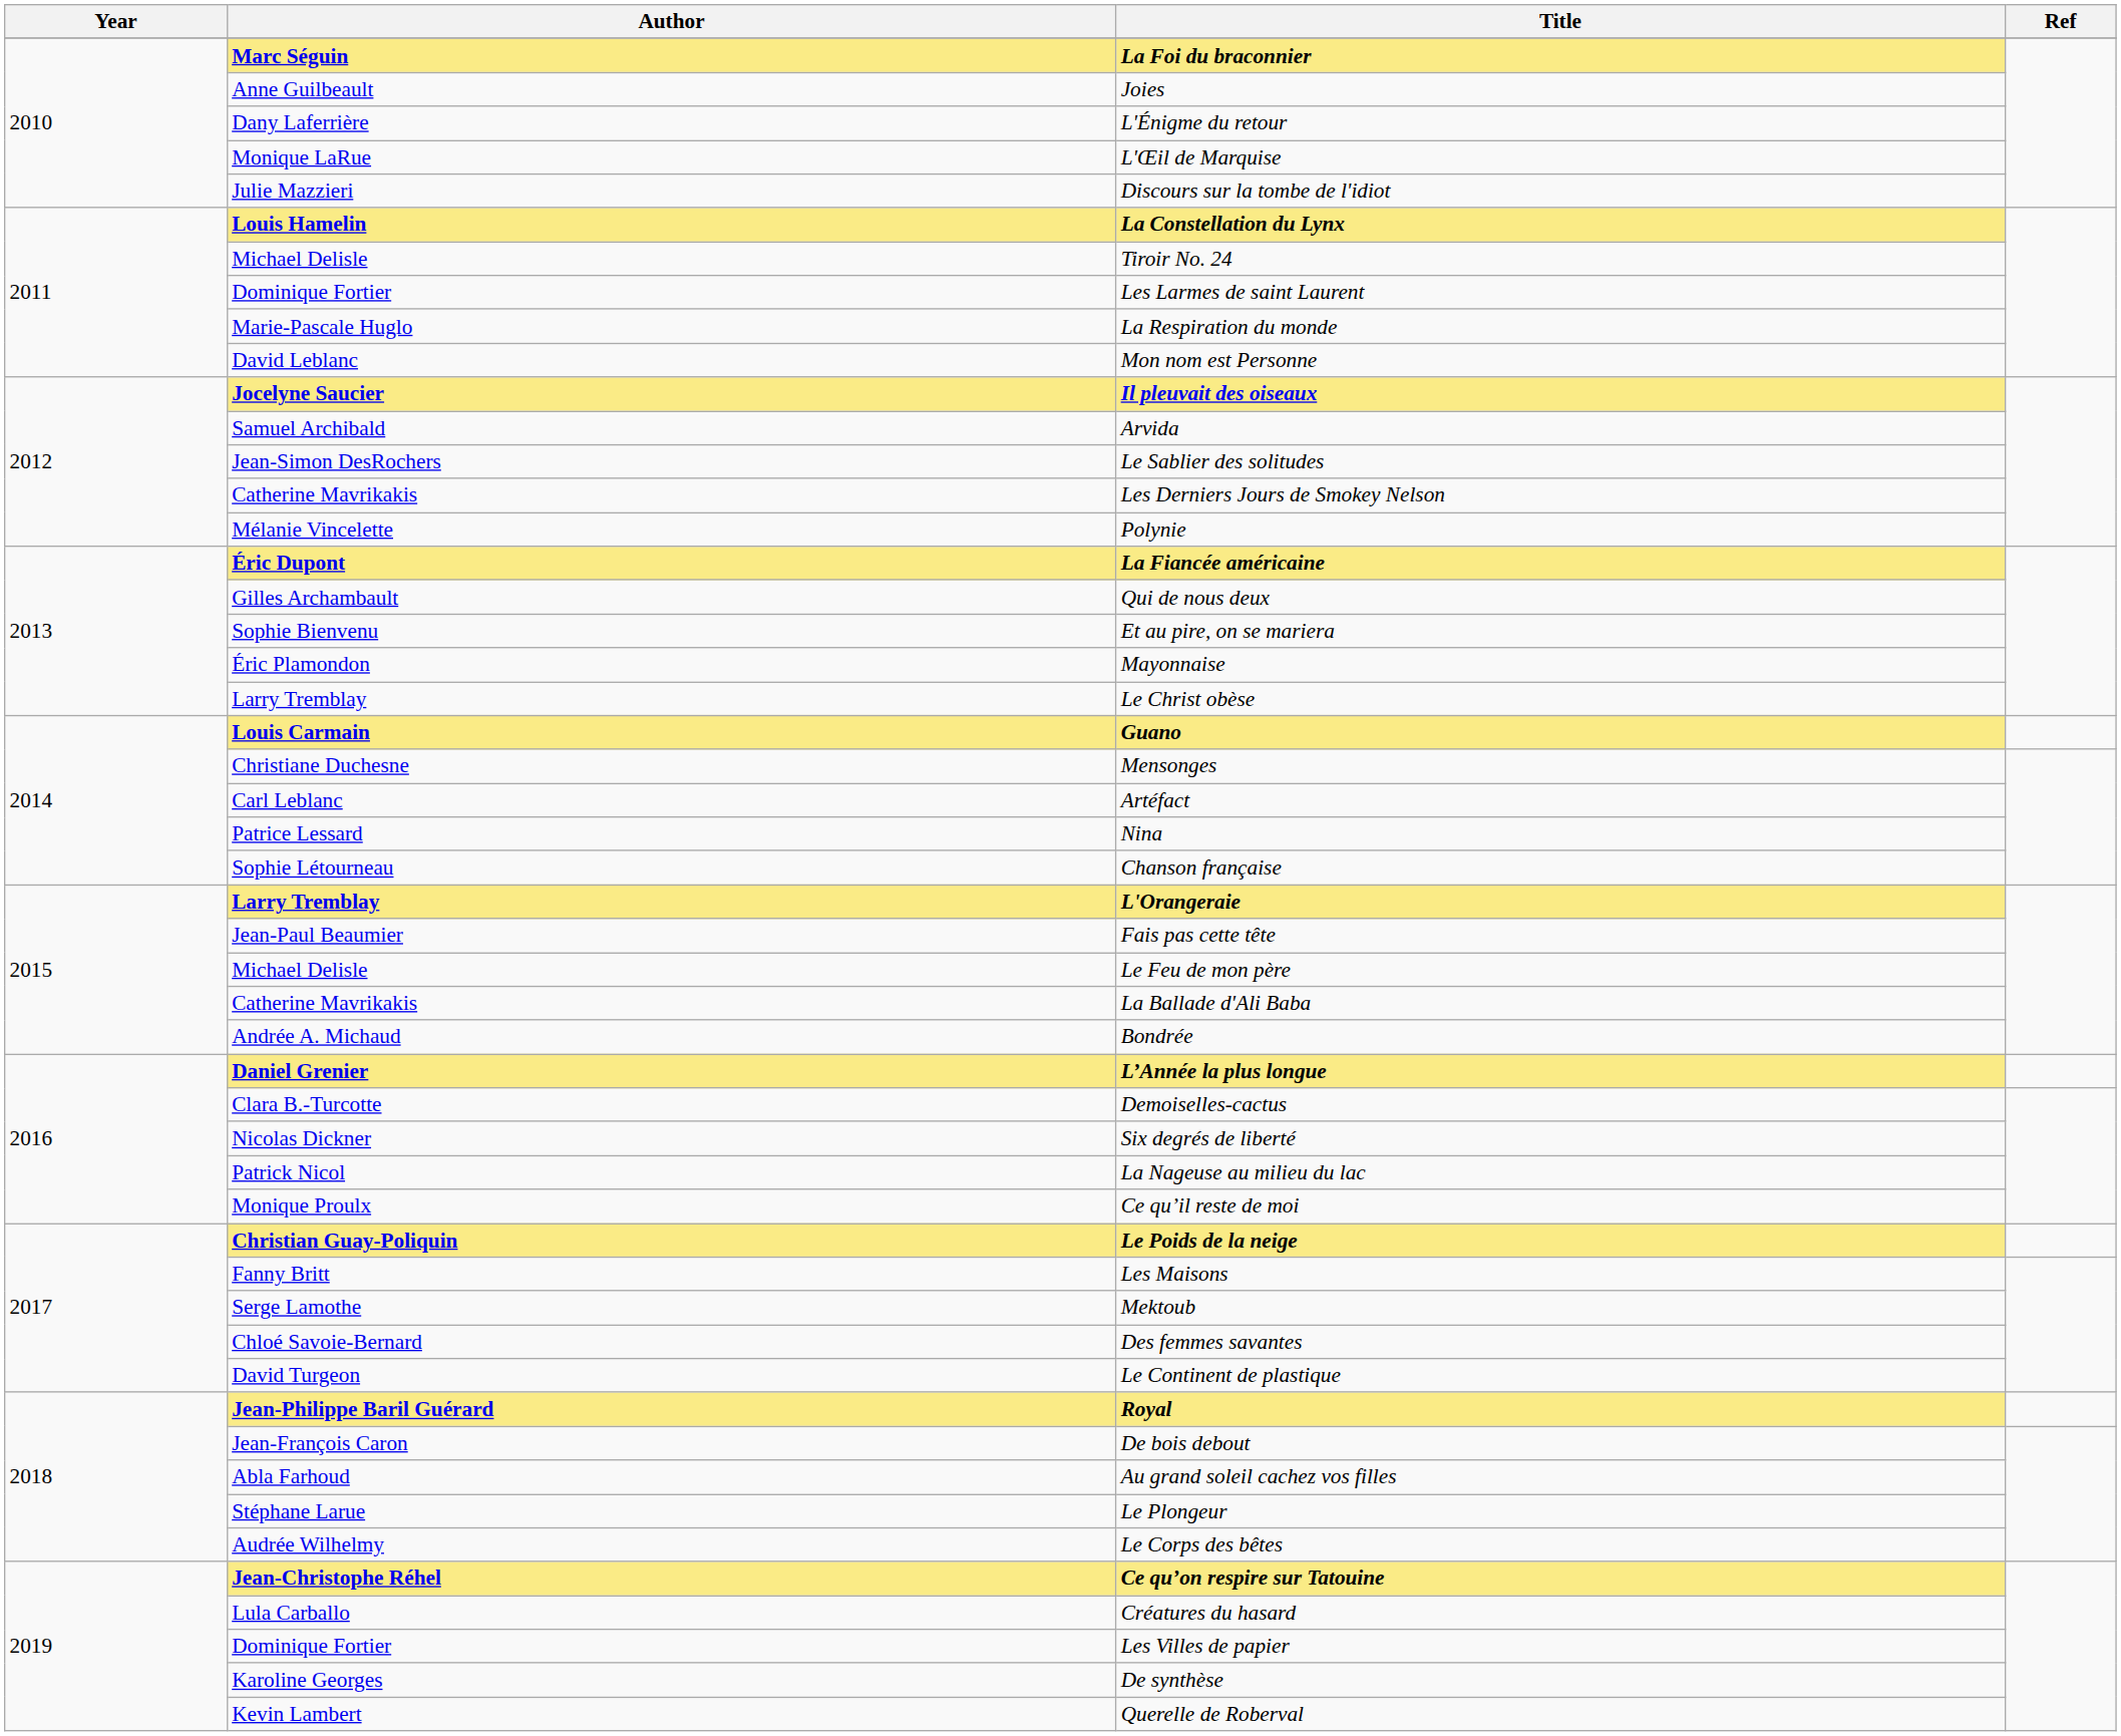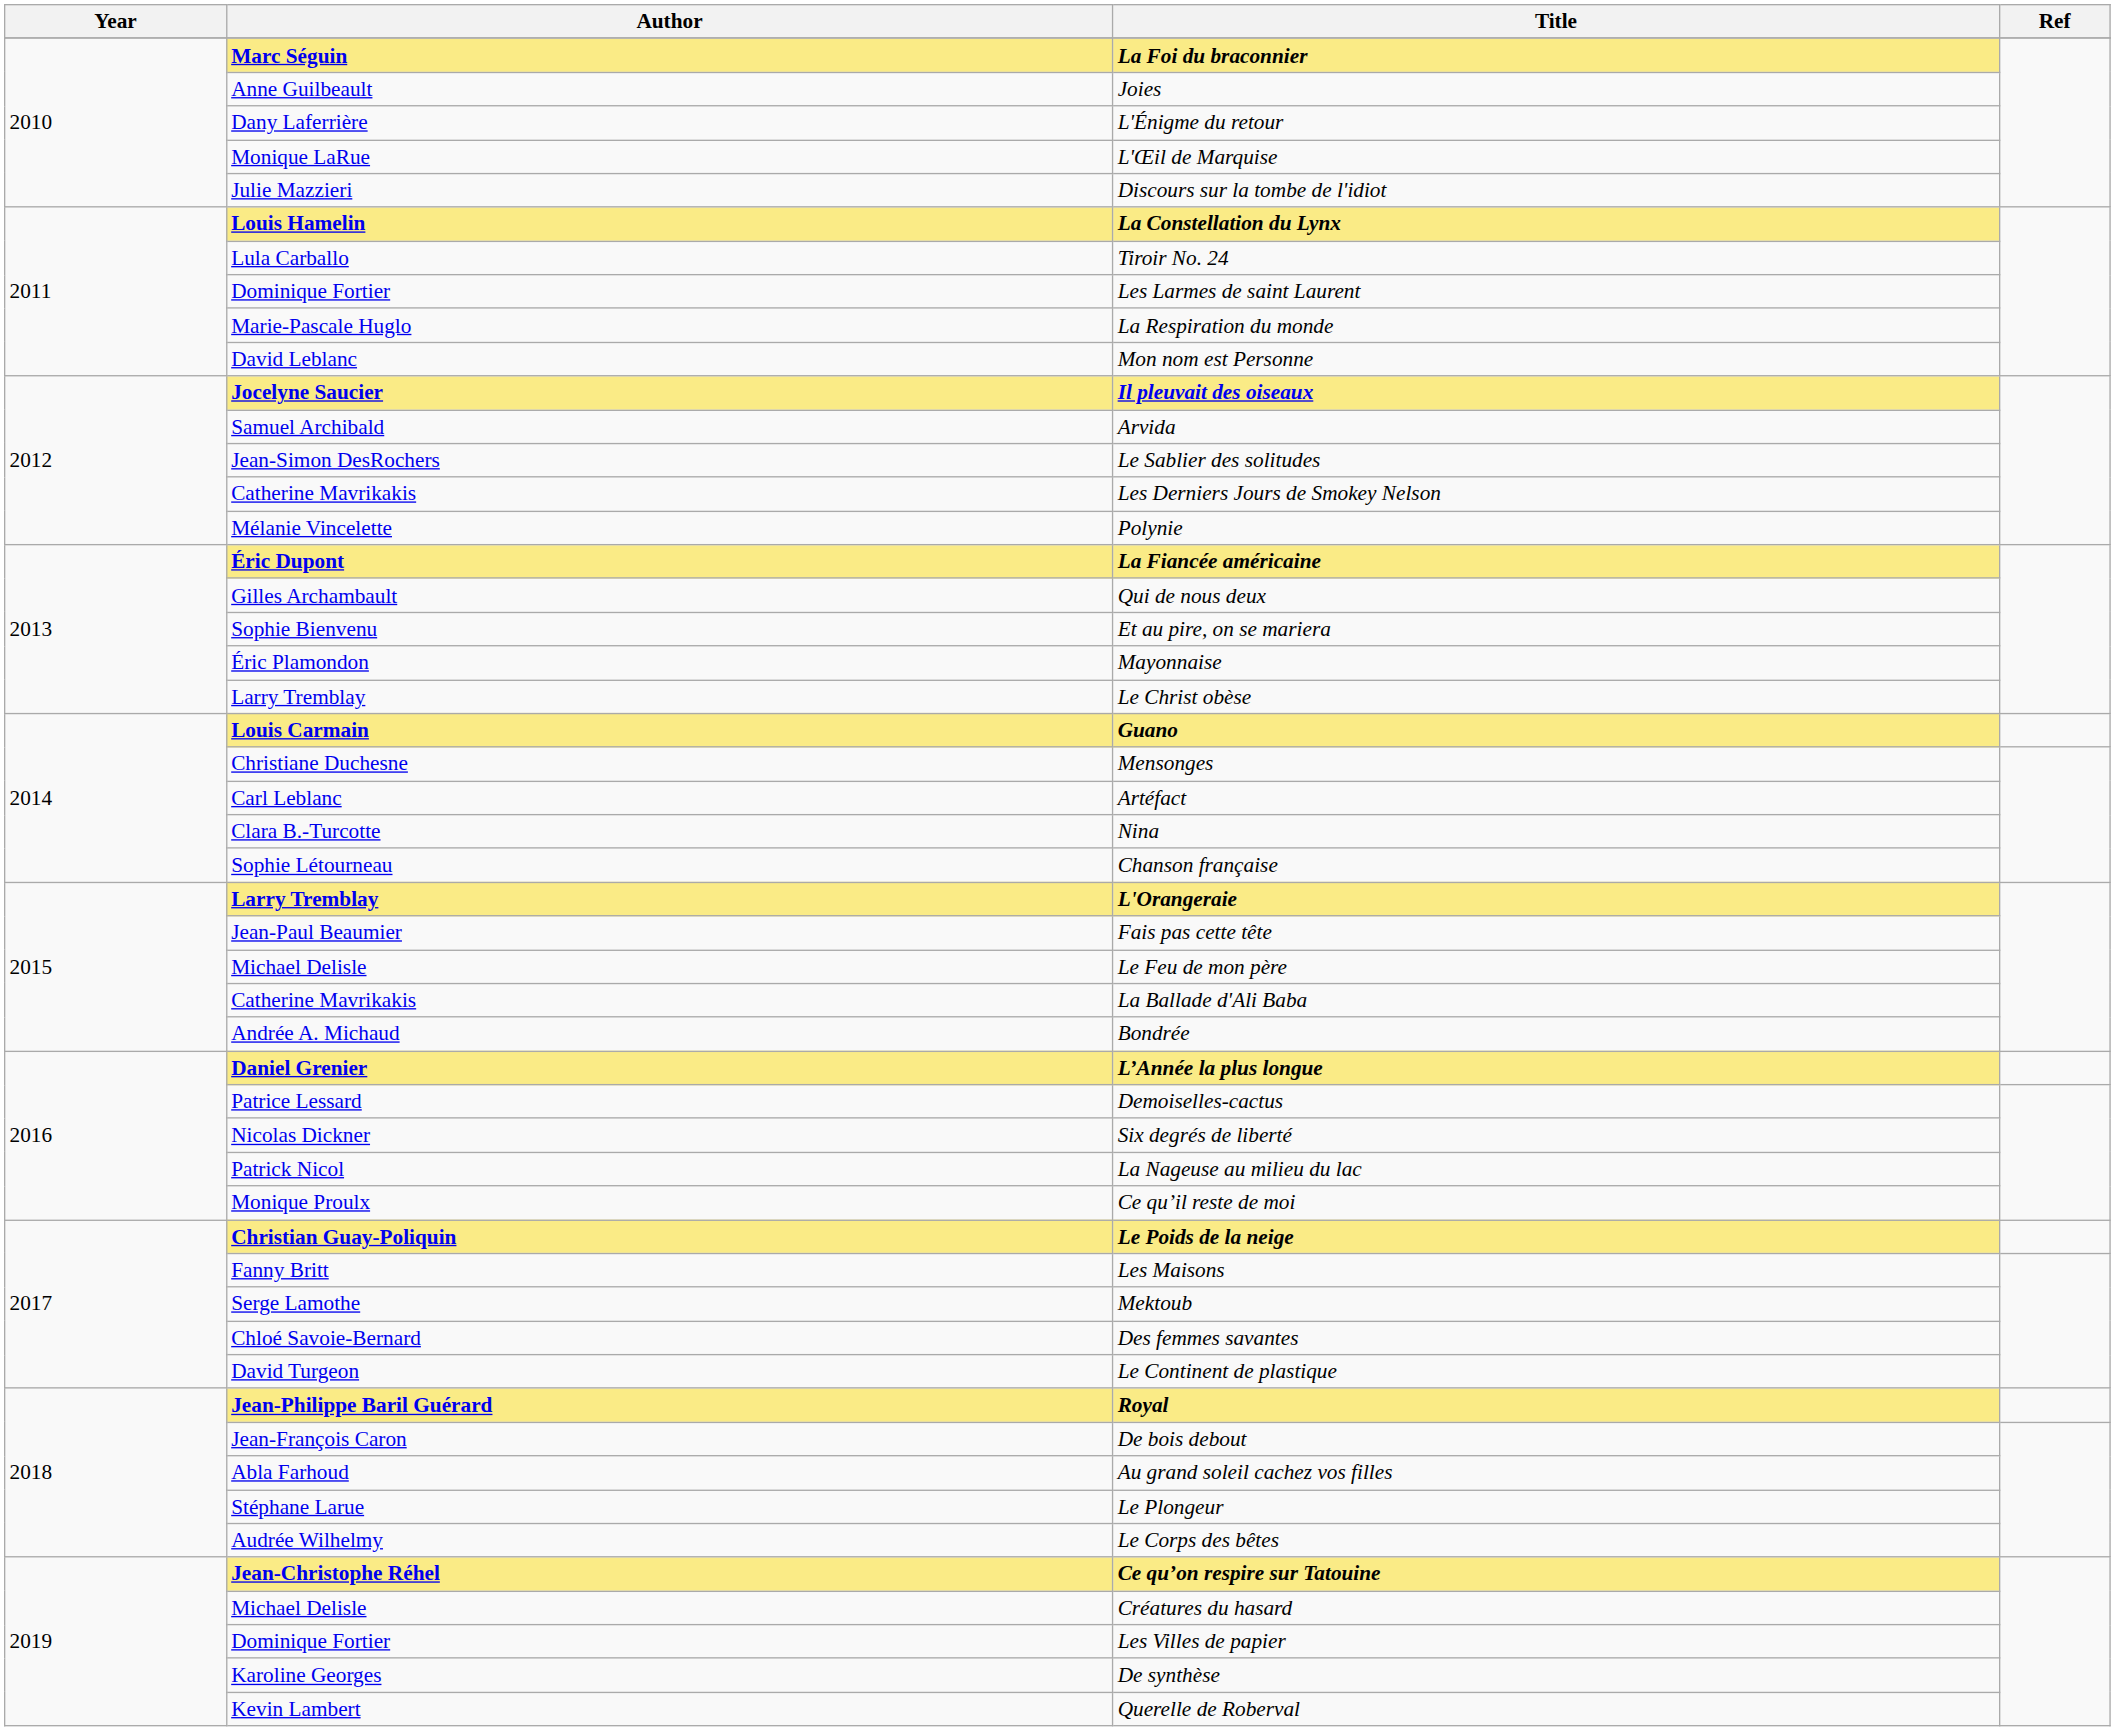Tiroir No. 24 | Author: Michael Delisle -> Lula Carballo
Nina | Author: Patrice Lessard -> Clara B.-Turcotte
Demoiselles-cactus | Author: Clara B.-Turcotte -> Patrice Lessard
Créatures du hasard | Author: Lula Carballo -> Michael Delisle
